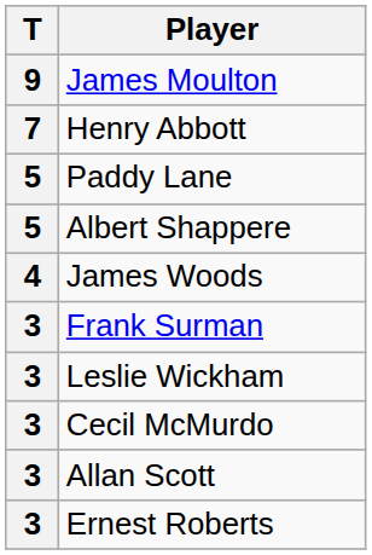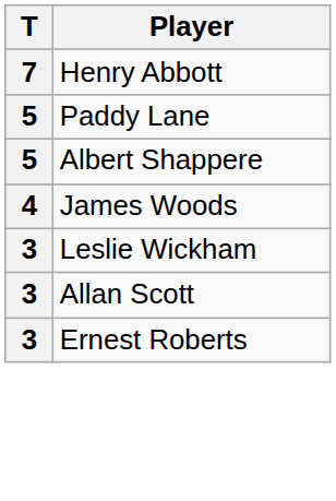- row: 9 | James Moulton
- row: 3 | Frank Surman
- row: 3 | Cecil McMurdo
